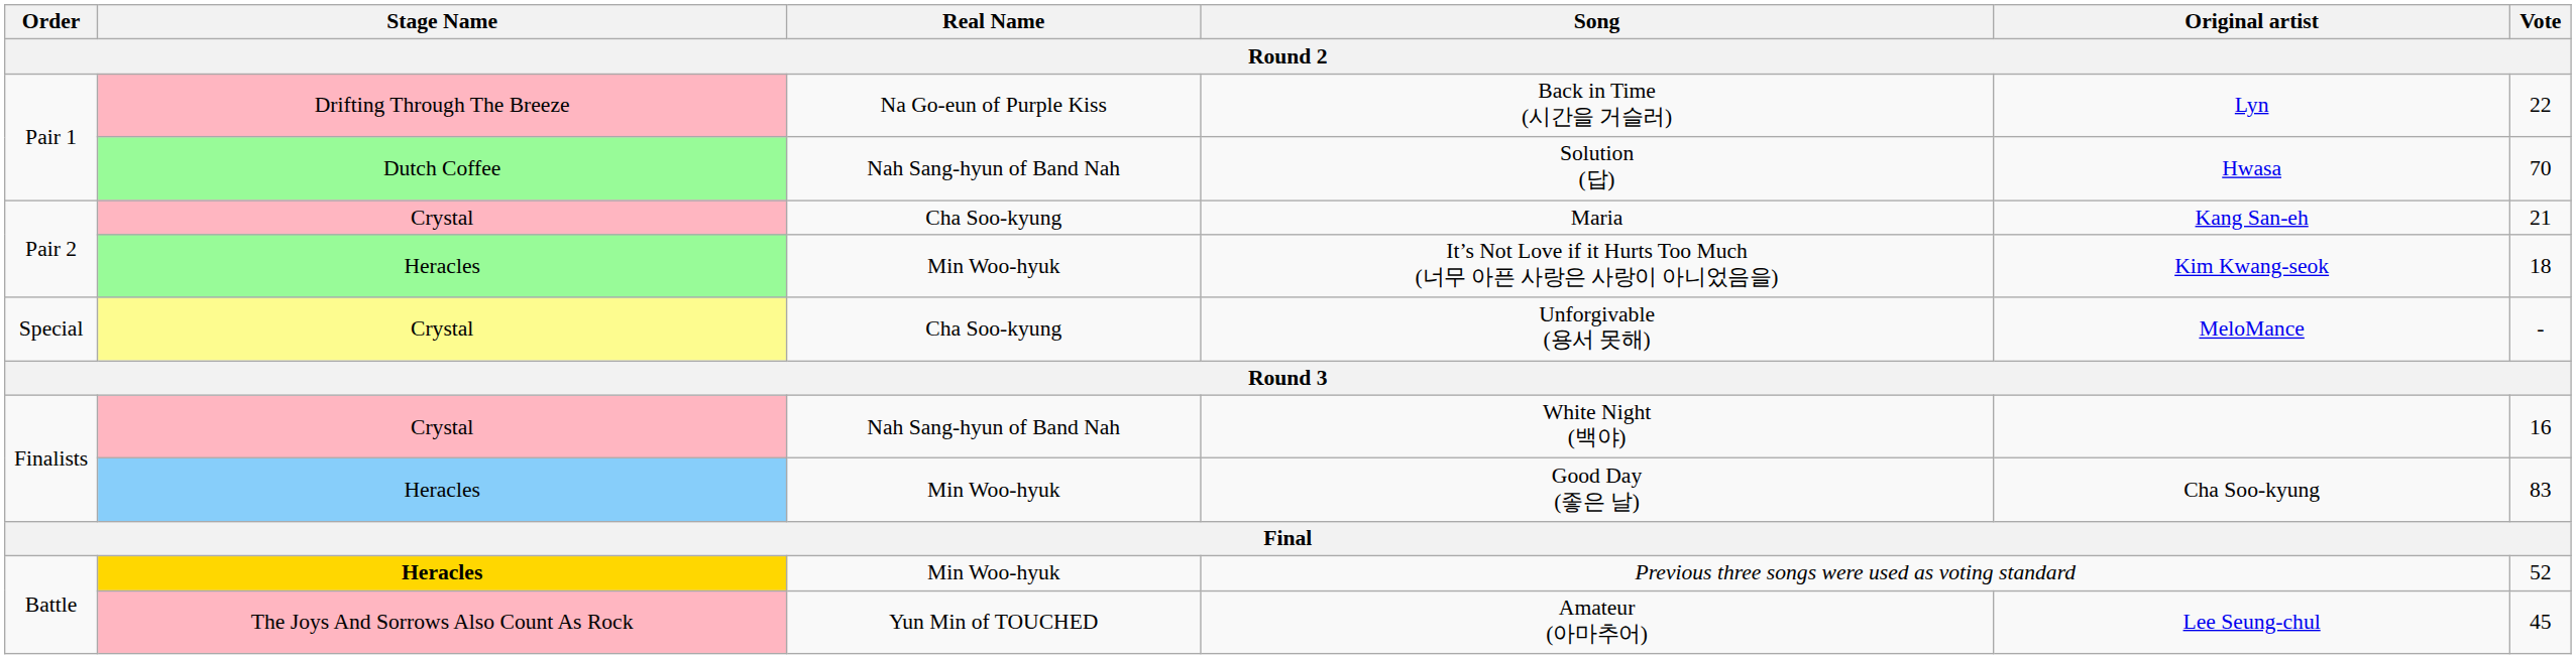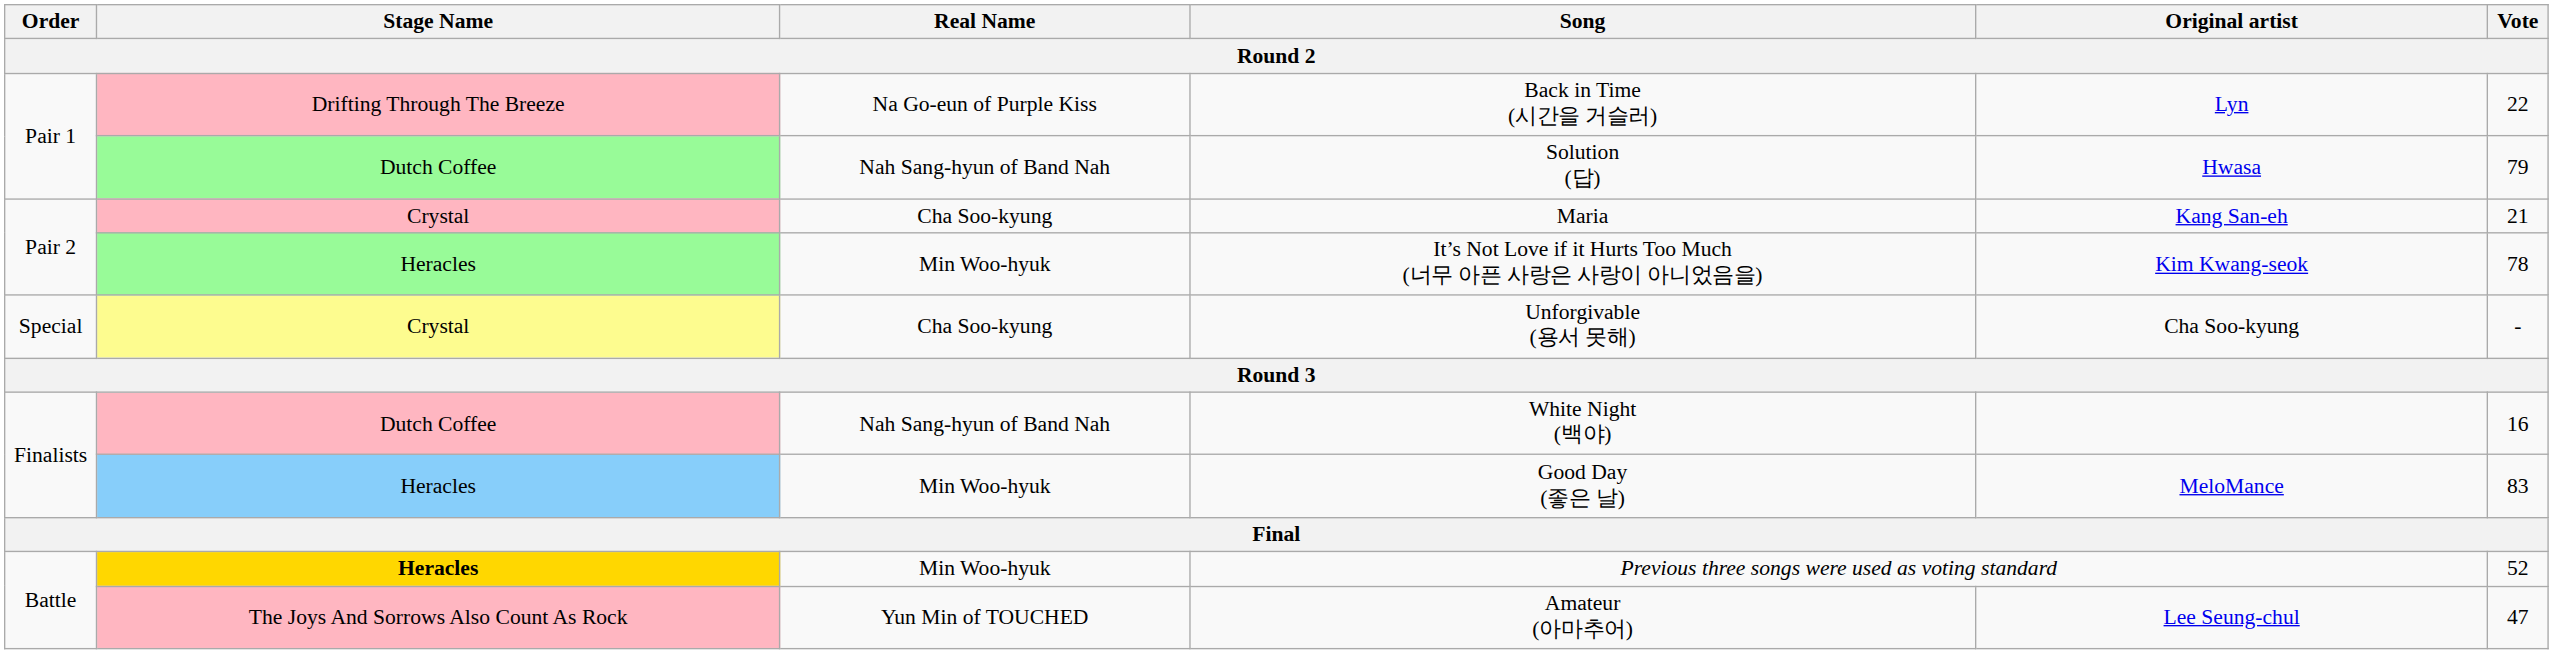Solution (답) | Vote: 70 -> 79
It’s Not Love if it Hurts Too Much (너무 아픈 사랑은 사랑이 아니었음을) | Vote: 18 -> 78
Unforgivable (용서 못해) | Original artist: MeloMance -> Cha Soo-kyung
White Night (백야) | Stage Name: Crystal -> Dutch Coffee
Good Day (좋은 날) | Original artist: Cha Soo-kyung -> MeloMance
Amateur (아마추어) | Vote: 45 -> 47
